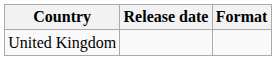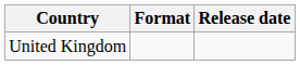columns swapped: Release date <-> Format
